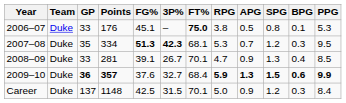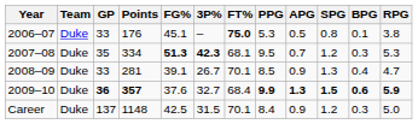columns swapped: RPG <-> PPG
